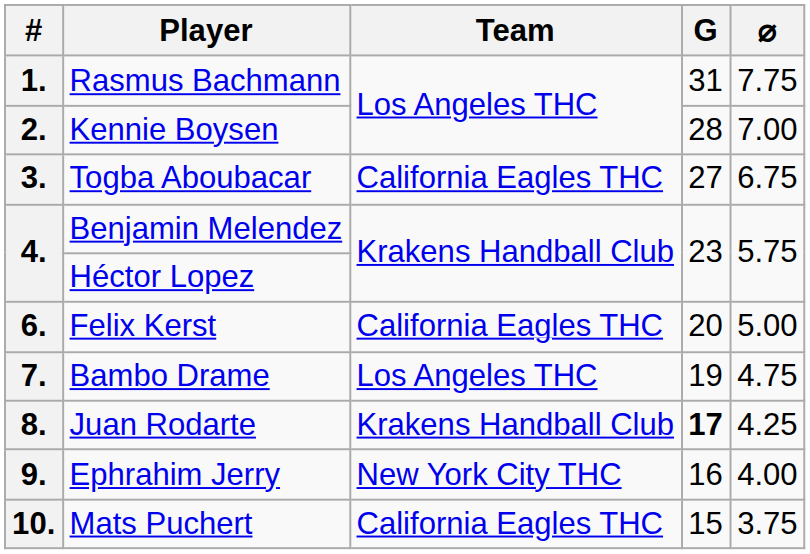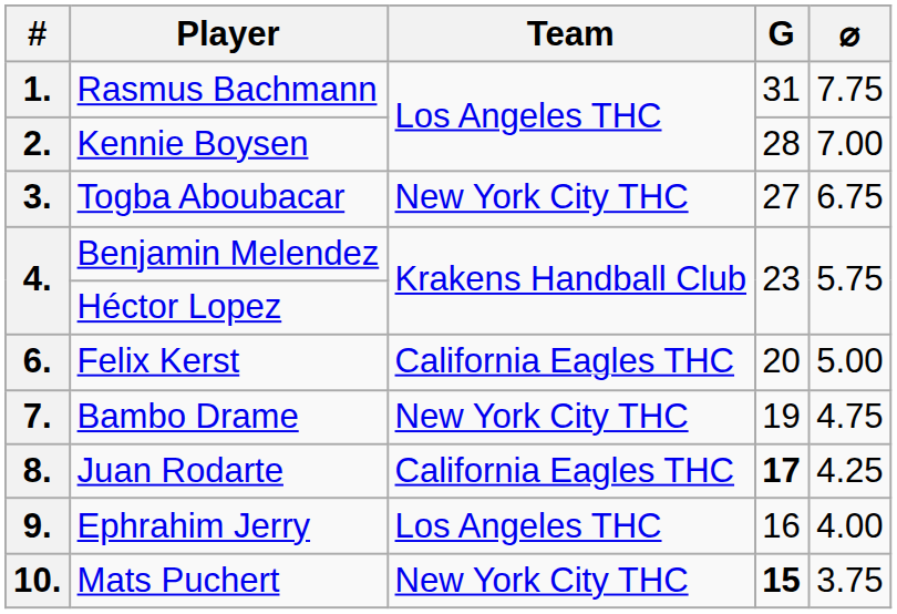3. | Team: California Eagles THC -> New York City THC
7. | Team: Los Angeles THC -> New York City THC
8. | Team: Krakens Handball Club -> California Eagles THC
9. | Team: New York City THC -> Los Angeles THC
10. | Team: California Eagles THC -> New York City THC
10. | G: normal -> bold
